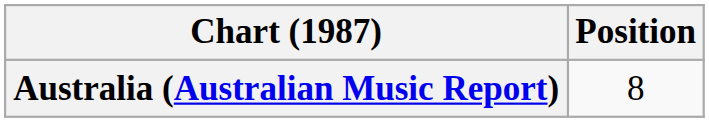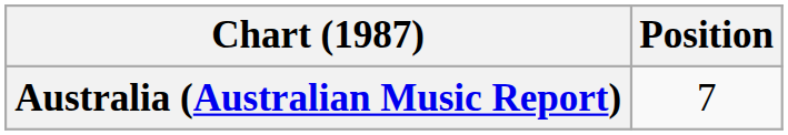Australia (Australian Music Report) | Position: 8 -> 7
